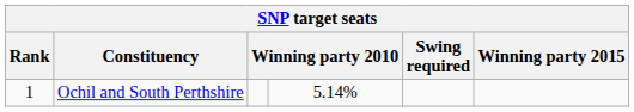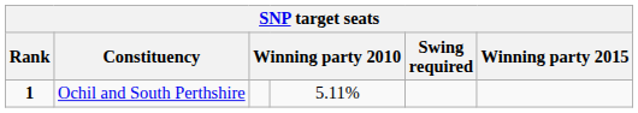Ochil and South Perthshire | Rank: normal -> bold
Ochil and South Perthshire | column 4: 5.14% -> 5.11%
